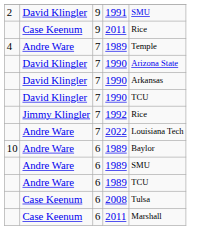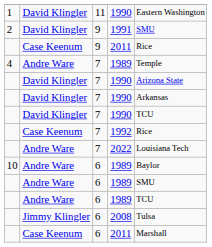+ row: 1 | David Klingler | 11 | 1990 | Eastern Washington
1992 | column 2: Jimmy Klingler -> Case Keenum
2008 | column 2: Case Keenum -> Jimmy Klingler
